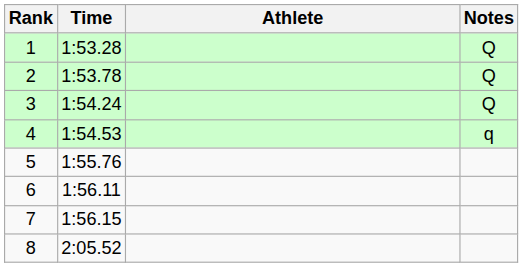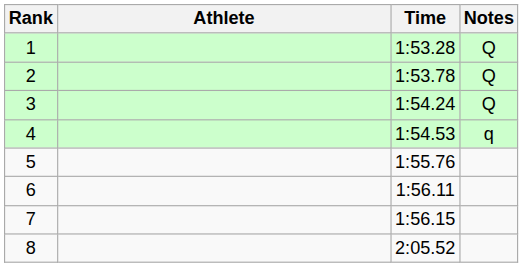columns swapped: Athlete <-> Time
